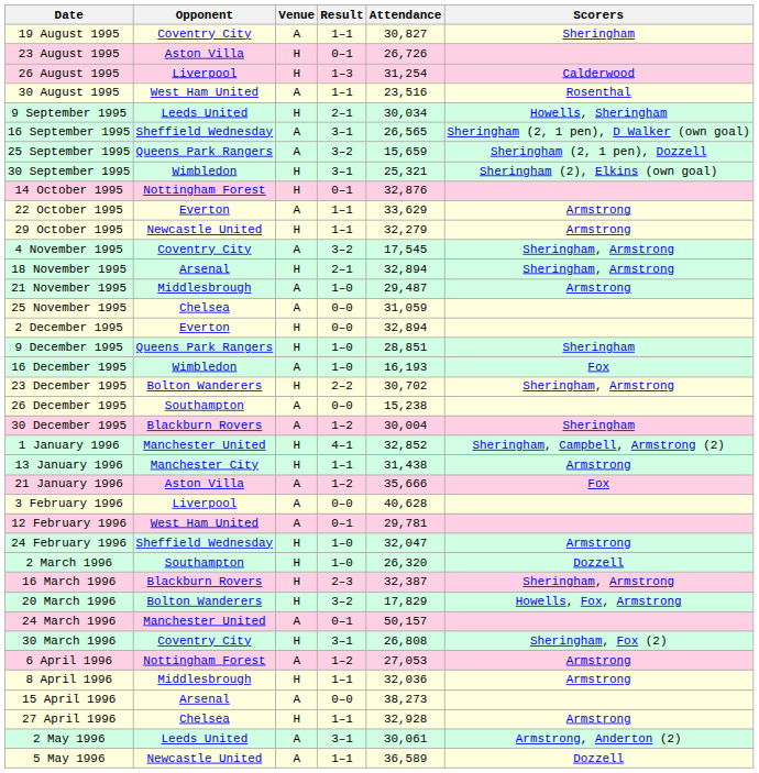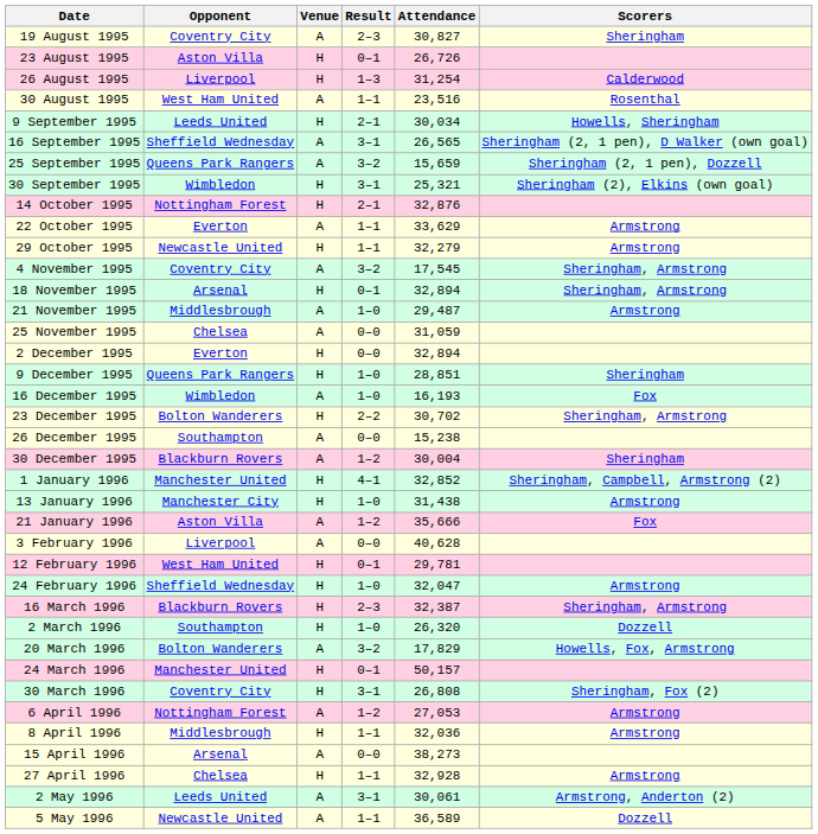19 August 1995 | Result: 1–1 -> 2–3
14 October 1995 | Result: 0–1 -> 2–1
18 November 1995 | Result: 2–1 -> 0–1
13 January 1996 | Result: 1–1 -> 1–0
12 February 1996 | Venue: A -> H
rows swapped: 2 March 1996 <-> 16 March 1996
20 March 1996 | Venue: H -> A
24 March 1996 | Venue: A -> H
